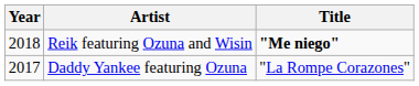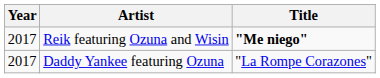Reik featuring Ozuna and Wisin | Year: 2018 -> 2017
